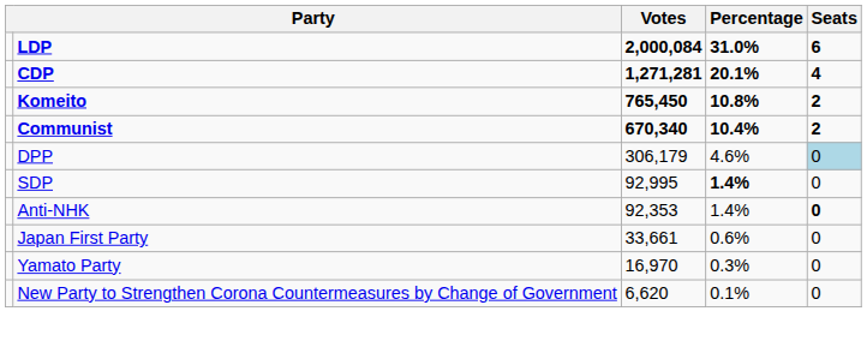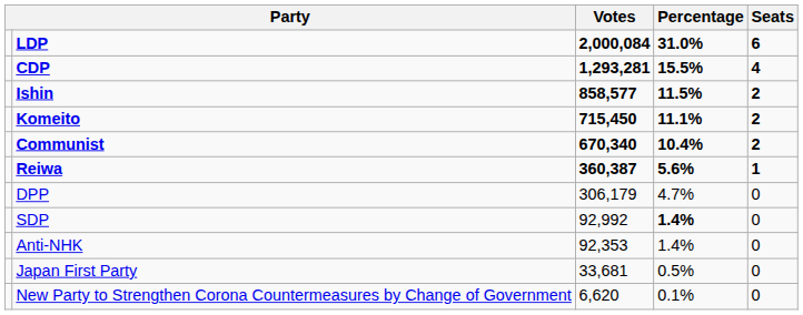CDP | Votes: 1,271,281 -> 1,293,281
CDP | Percentage: 20.1% -> 15.5%
+ row: Ishin | 858,577 | 11.5% | 2
Komeito | Votes: 765,450 -> 715,450
Komeito | Percentage: 10.8% -> 11.1%
+ row: Reiwa | 360,387 | 5.6% | 1
DPP | Percentage: 4.6% -> 4.7%
DPP | Seats: lightblue background -> no background
SDP | Votes: 92,995 -> 92,992
Anti-NHK | Seats: bold -> normal
Japan First Party | Votes: 33,661 -> 33,681
Japan First Party | Percentage: 0.6% -> 0.5%
- row: Yamato Party | 16,970 | 0.3% | 0
